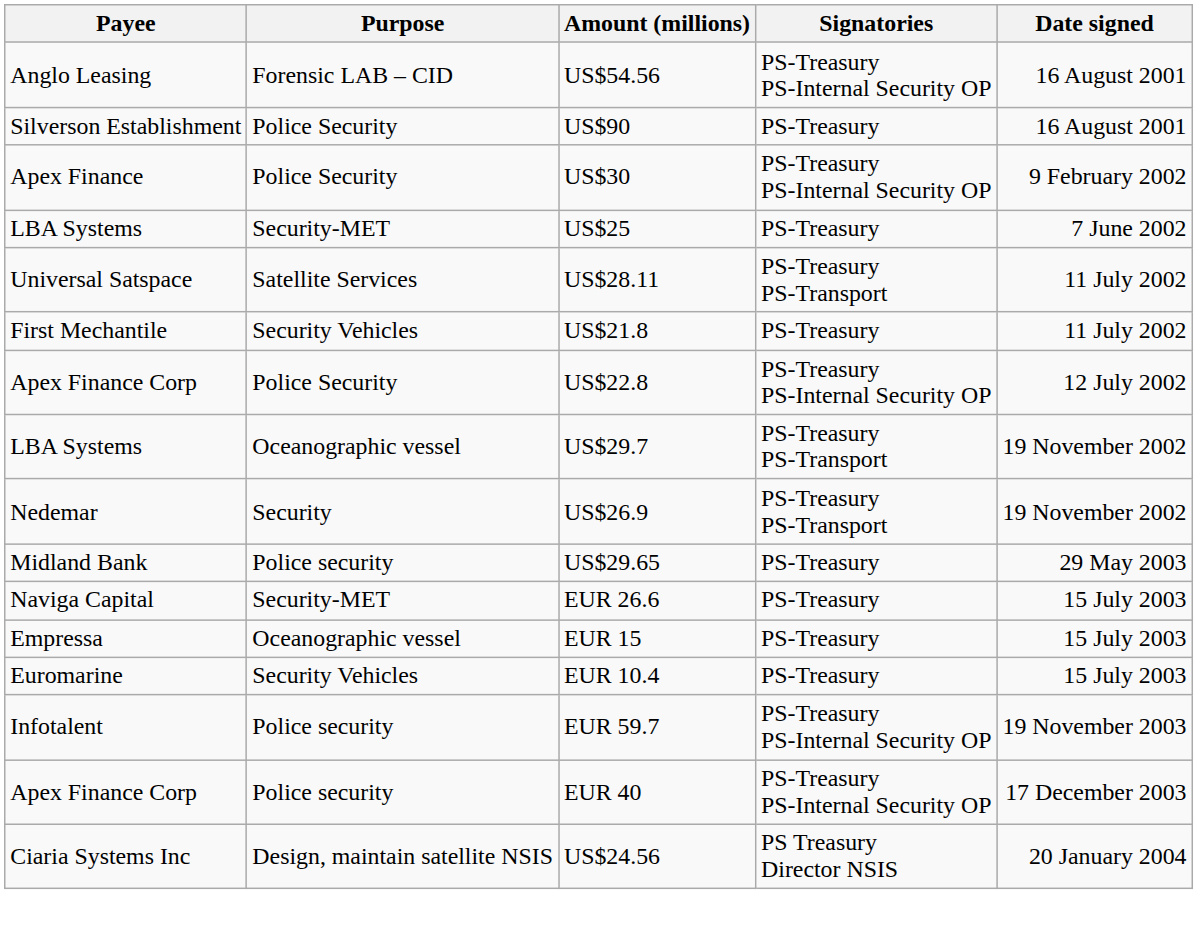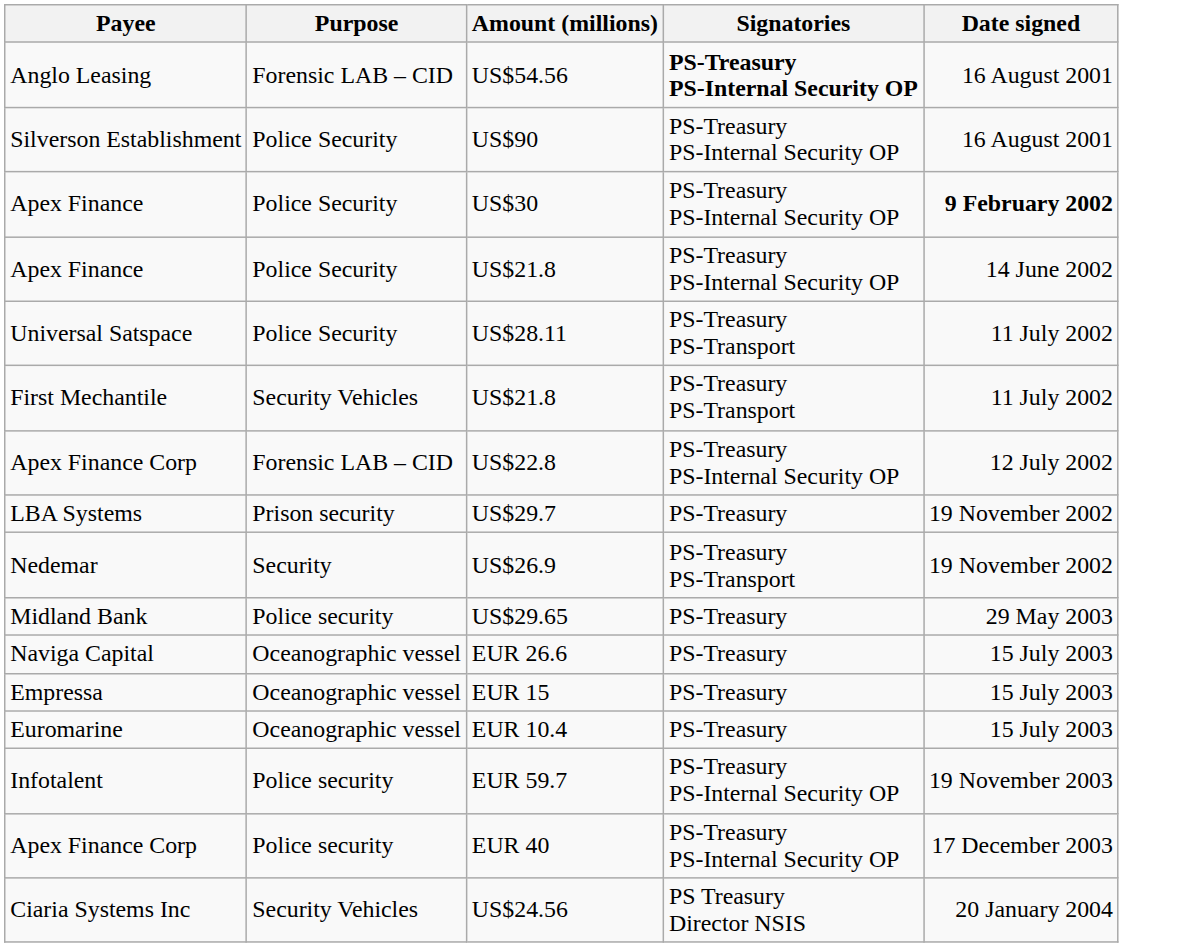US$54.56 | Signatories: normal -> bold
US$90 | Signatories: PS-Treasury -> PS-Treasury PS-Internal Security OP
US$30 | Date signed: normal -> bold
- row: LBA Systems | Security-MET | US$25 | PS-Treasury | 7 June 2002
+ row: Apex Finance | Police Security | US$21.8 | PS-Treasury PS-Internal Security OP | 14 June 2002
US$28.11 | Purpose: Satellite Services -> Police Security
First Mechantile / US$21.8 | Signatories: PS-Treasury -> PS-Treasury PS-Transport
US$22.8 | Purpose: Police Security -> Forensic LAB – CID
US$29.7 | Purpose: Oceanographic vessel -> Prison security
US$29.7 | Signatories: PS-Treasury PS-Transport -> PS-Treasury
EUR 26.6 | Purpose: Security-MET -> Oceanographic vessel
EUR 10.4 | Purpose: Security Vehicles -> Oceanographic vessel
US$24.56 | Purpose: Design, maintain satellite NSIS -> Security Vehicles
